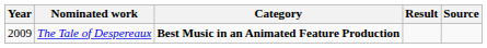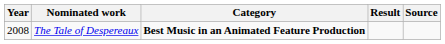The Tale of Despereaux | Year: 2009 -> 2008
